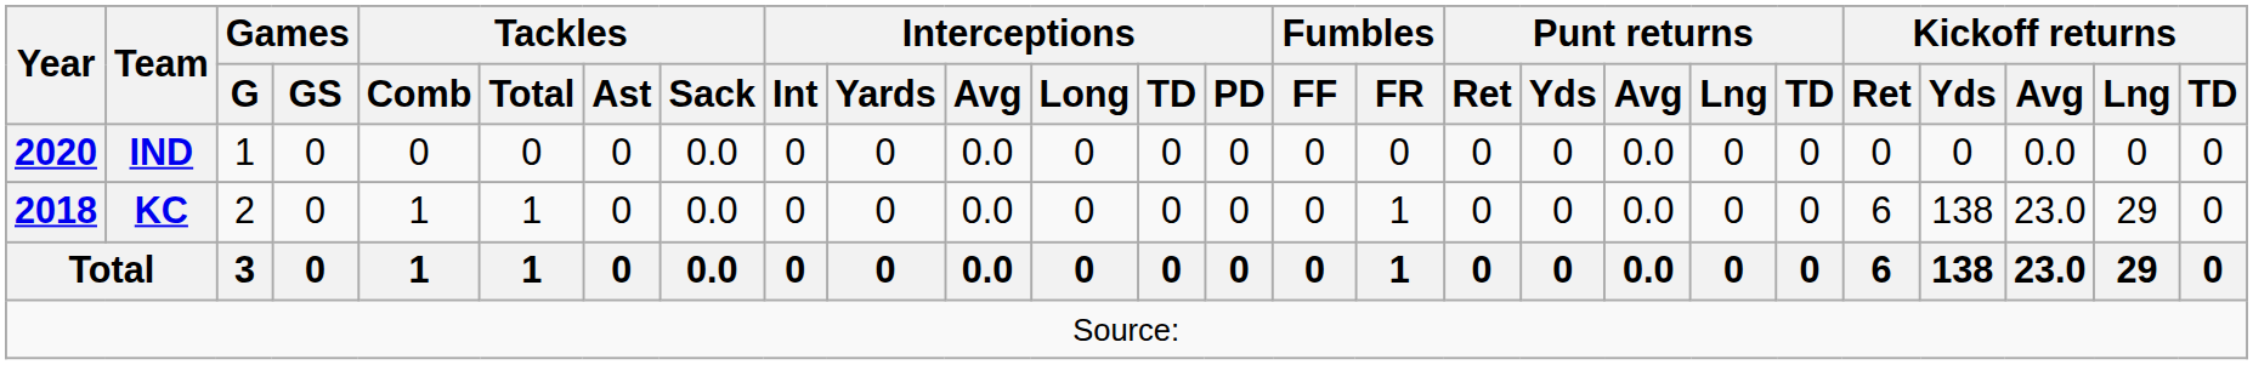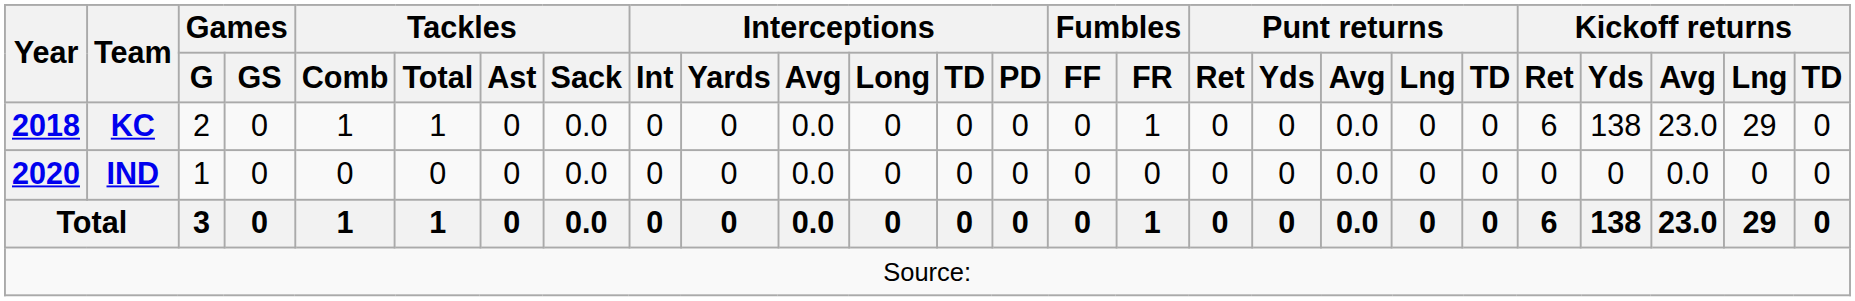rows swapped: KC <-> IND
